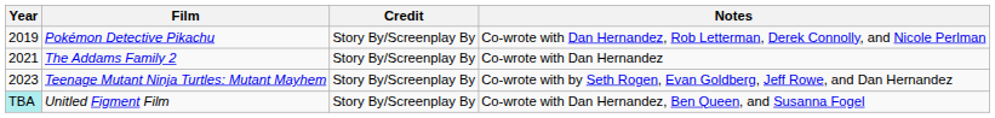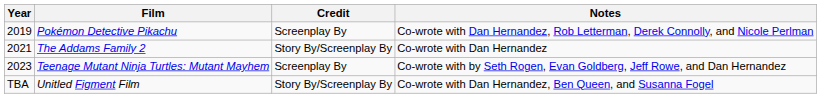Pokémon Detective Pikachu | Credit: Story By/Screenplay By -> Screenplay By
Teenage Mutant Ninja Turtles: Mutant Mayhem | Credit: Story By/Screenplay By -> Screenplay By
Unitled Figment Film | Year: paleturquoise background -> no background
